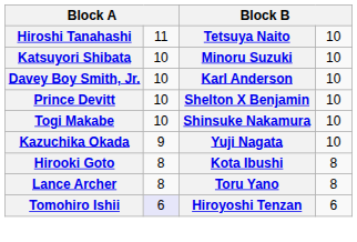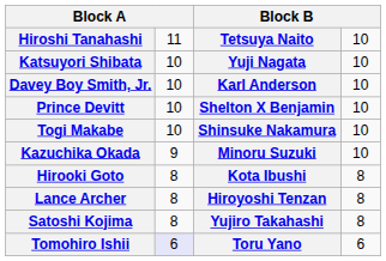Katsuyori Shibata | column 3: Minoru Suzuki -> Yuji Nagata
Kazuchika Okada | column 3: Yuji Nagata -> Minoru Suzuki
Lance Archer | column 3: Toru Yano -> Hiroyoshi Tenzan
+ row: Satoshi Kojima | 8 | Yujiro Takahashi | 8
Tomohiro Ishii | column 3: Hiroyoshi Tenzan -> Toru Yano
